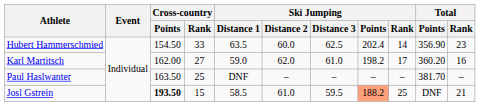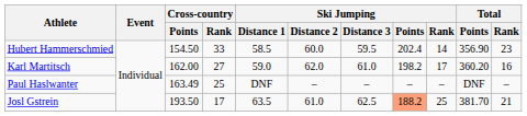Hubert Hammerschmied | Ski Jumping / Distance 1: 63.5 -> 58.5
Hubert Hammerschmied | Ski Jumping / Distance 3: 62.5 -> 59.5
Paul Haslwanter | Cross-country / Points: 163.50 -> 163.49
Paul Haslwanter | Total / Points: 381.70 -> DNF
Josl Gstrein | Cross-country / Points: bold -> normal
Josl Gstrein | Cross-country / Rank: 15 -> 17
Josl Gstrein | Ski Jumping / Distance 1: 58.5 -> 63.5
Josl Gstrein | Ski Jumping / Distance 3: 59.5 -> 62.5
Josl Gstrein | Total / Points: DNF -> 381.70
